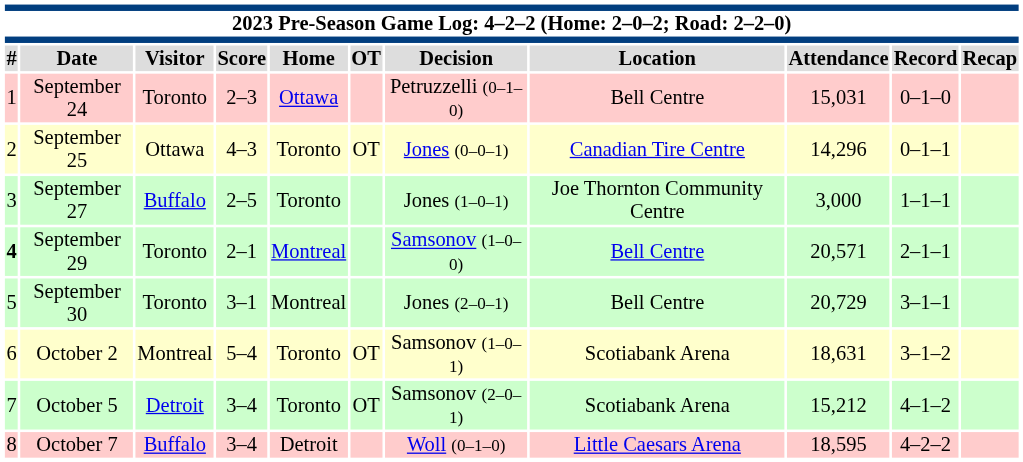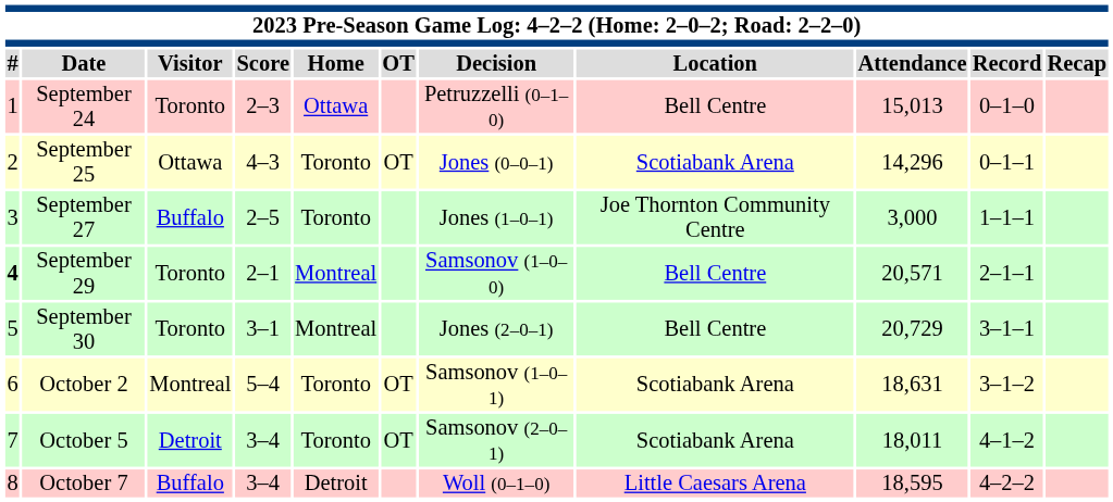September 24 | Attendance: 15,031 -> 15,013
September 25 | Location: Canadian Tire Centre -> Scotiabank Arena
October 5 | Attendance: 15,212 -> 18,011
